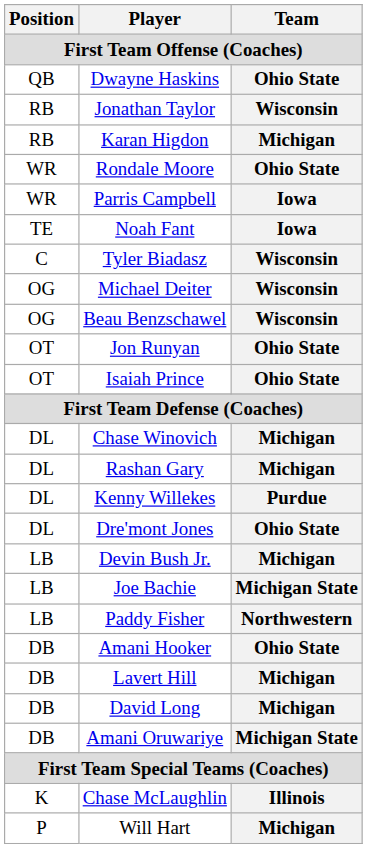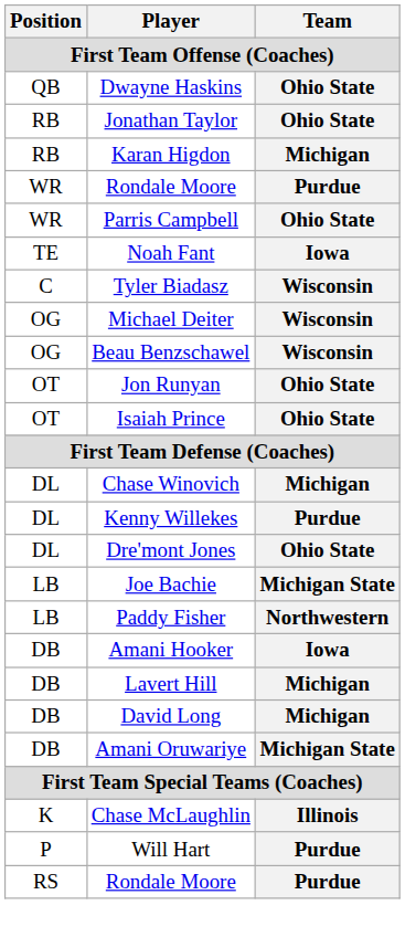Jonathan Taylor | Team: Wisconsin -> Ohio State
WR / Rondale Moore | Team: Ohio State -> Purdue
Parris Campbell | Team: Iowa -> Ohio State
- row: DL | Rashan Gary | Michigan
- row: LB | Devin Bush Jr. | Michigan
Amani Hooker | Team: Ohio State -> Iowa
Will Hart | Team: Michigan -> Purdue
+ row: RS | Rondale Moore | Purdue
